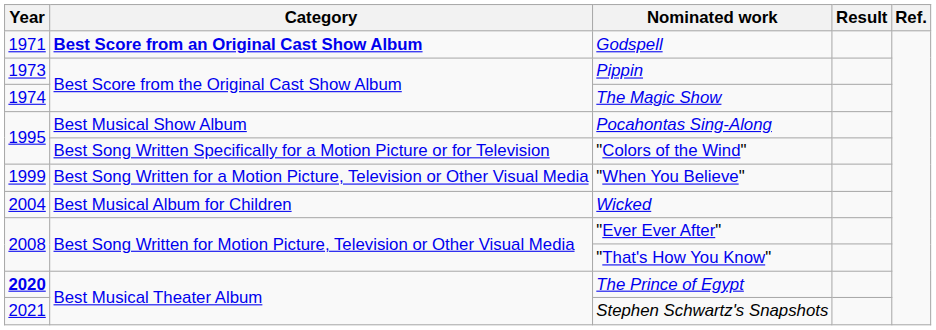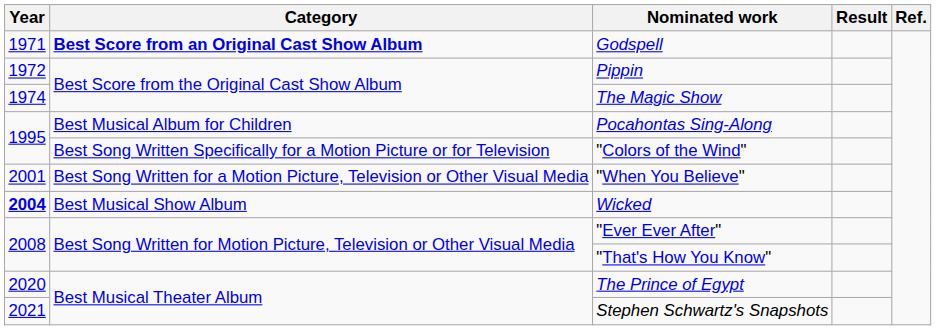Pippin | Year: 1973 -> 1972
Pocahontas Sing-Along | Category: Best Musical Show Album -> Best Musical Album for Children
"When You Believe" | Year: 1999 -> 2001
Wicked | Year: normal -> bold
Wicked | Category: Best Musical Album for Children -> Best Musical Show Album
The Prince of Egypt | Year: bold -> normal
